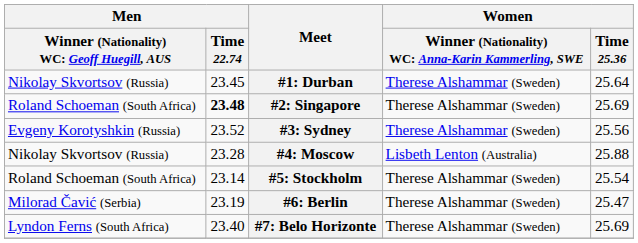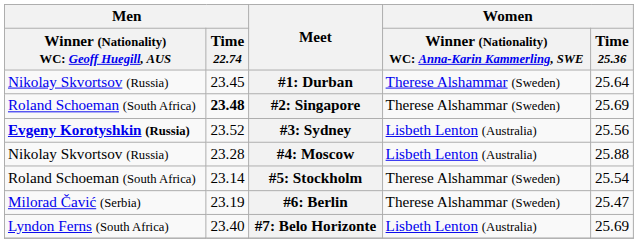#3: Sydney | column 1: normal -> bold
#3: Sydney | column 4: Therese Alshammar (Sweden) -> Lisbeth Lenton (Australia)
#7: Belo Horizonte | column 4: Therese Alshammar (Sweden) -> Lisbeth Lenton (Australia)
